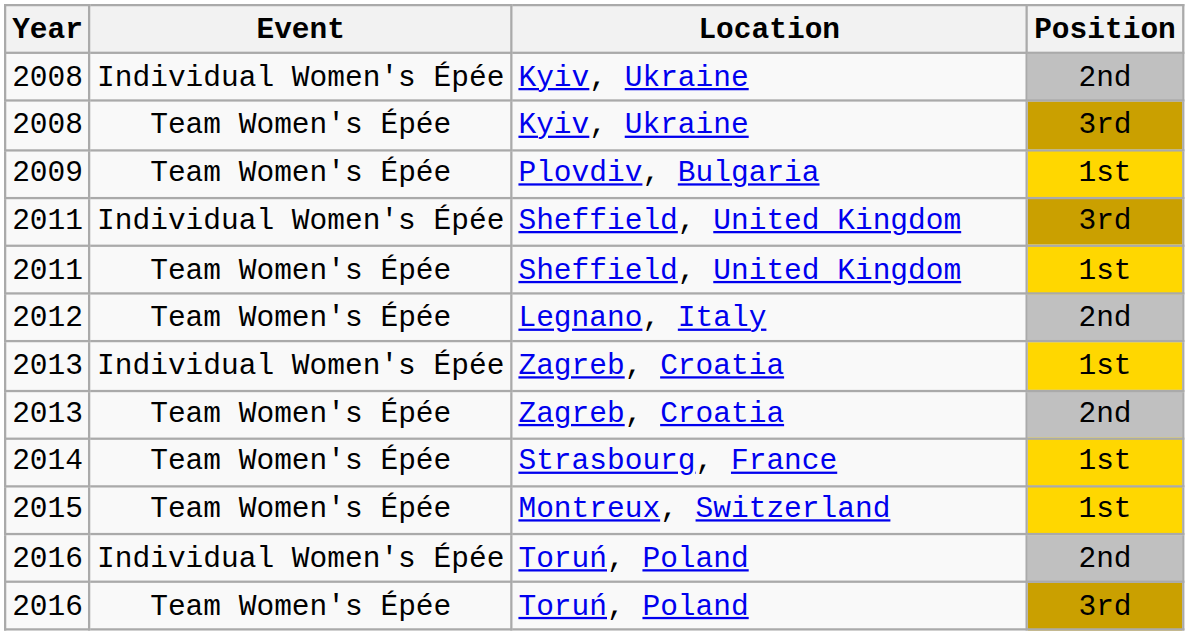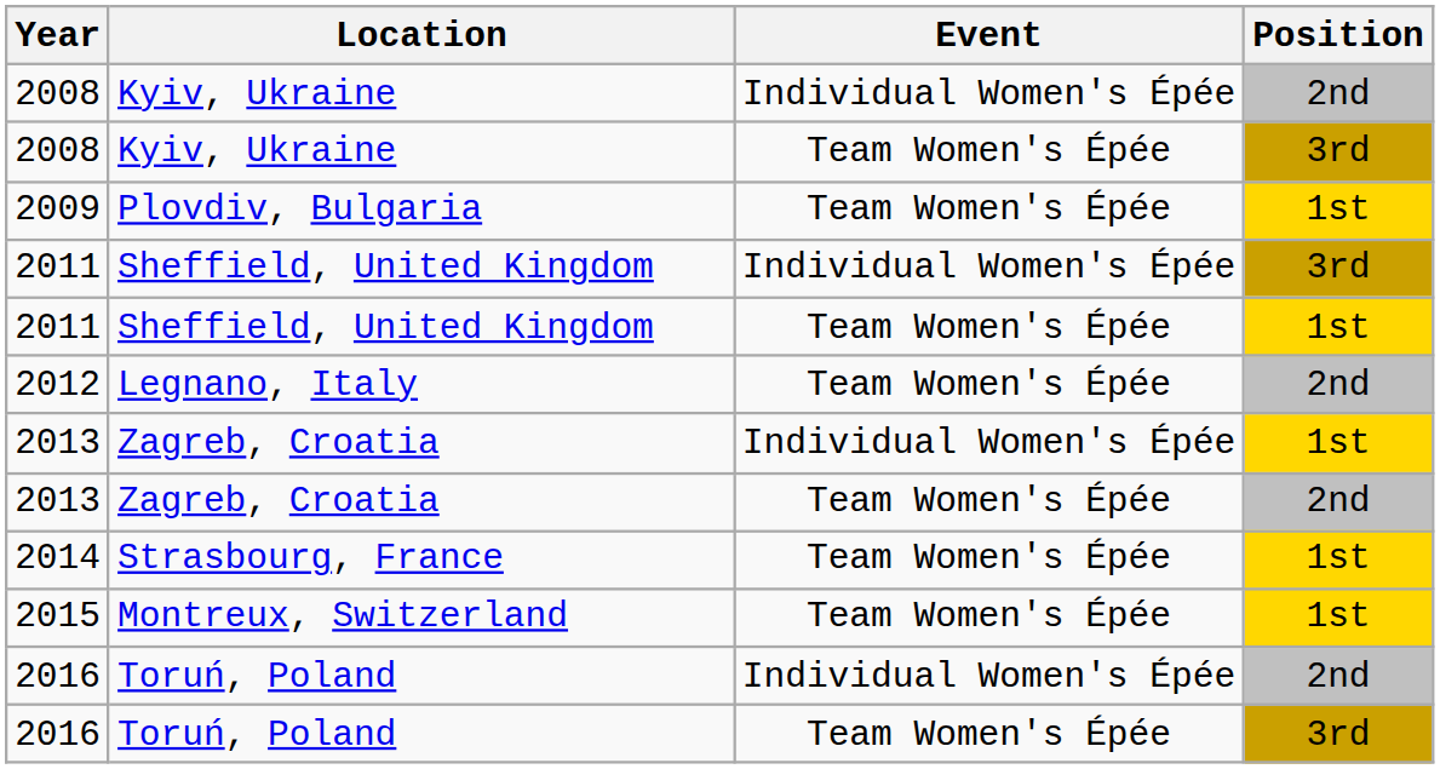columns swapped: Location <-> Event
